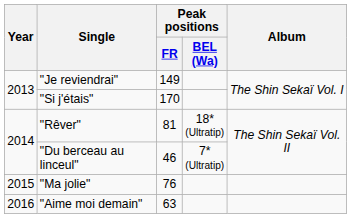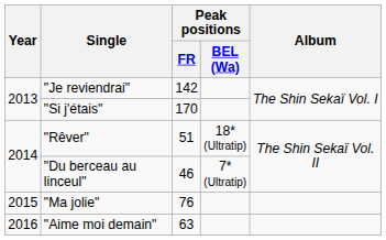"Je reviendrai" | Peak positions / FR: 149 -> 142
"Rêver" | Peak positions / FR: 81 -> 51
